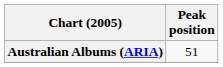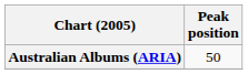Australian Albums (ARIA) | Peak position: 51 -> 50
